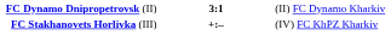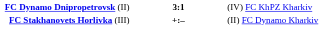FC Dynamo Dnipropetrovsk (II) | column 3: (II) FC Dynamo Kharkiv -> (IV) FC KhPZ Kharkiv
FC Stakhanovets Horlivka (III) | column 3: (IV) FC KhPZ Kharkiv -> (II) FC Dynamo Kharkiv
